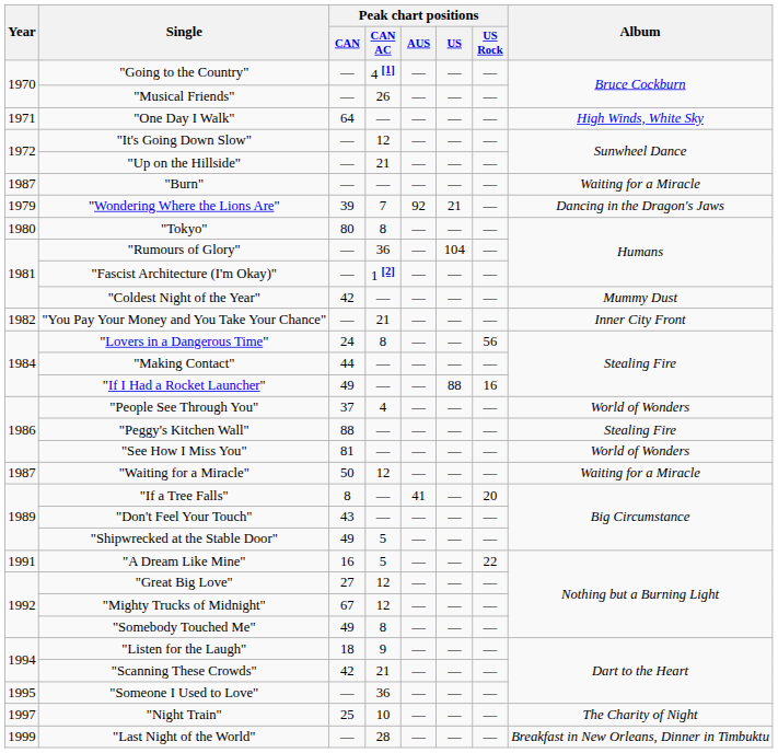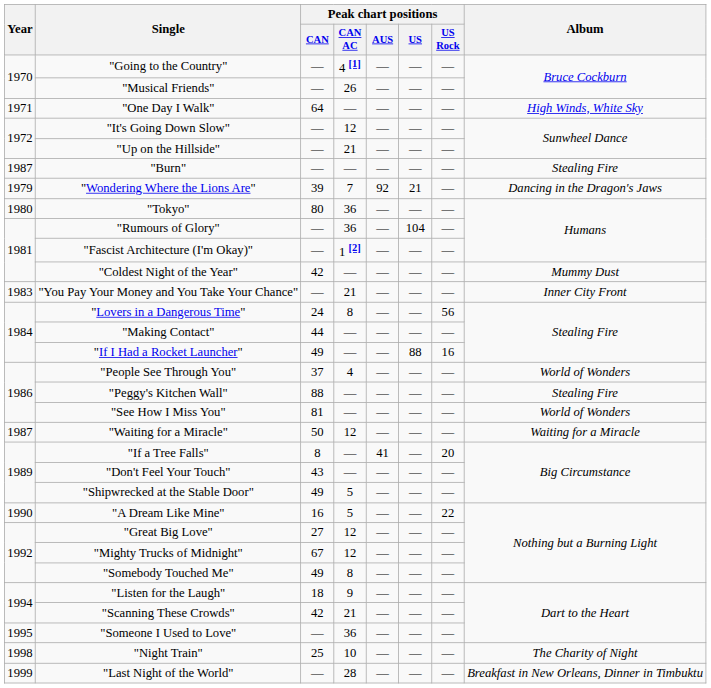"Burn" | Album: Waiting for a Miracle -> Stealing Fire
"Tokyo" | Peak chart positions / CAN AC: 8 -> 36
"You Pay Your Money and You Take Your Chance" | Year: 1982 -> 1983
"A Dream Like Mine" | Year: 1991 -> 1990
"Night Train" | Year: 1997 -> 1998
